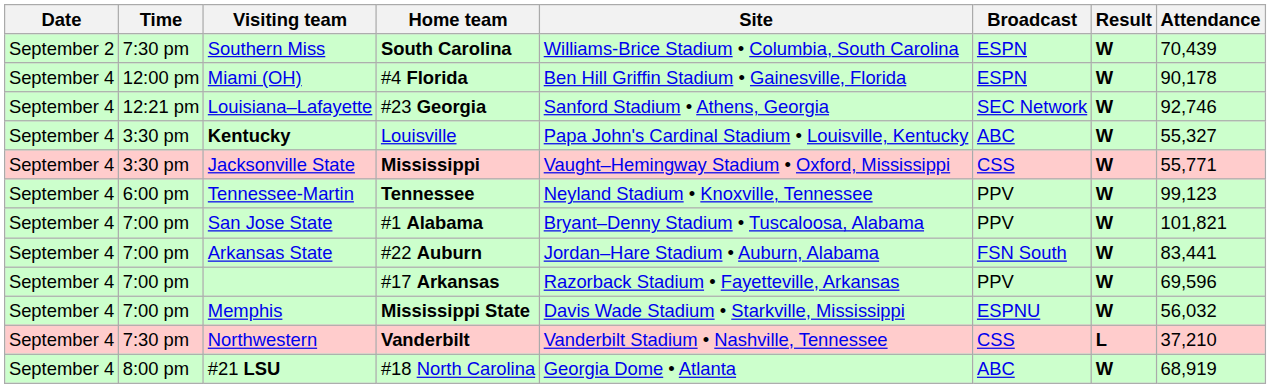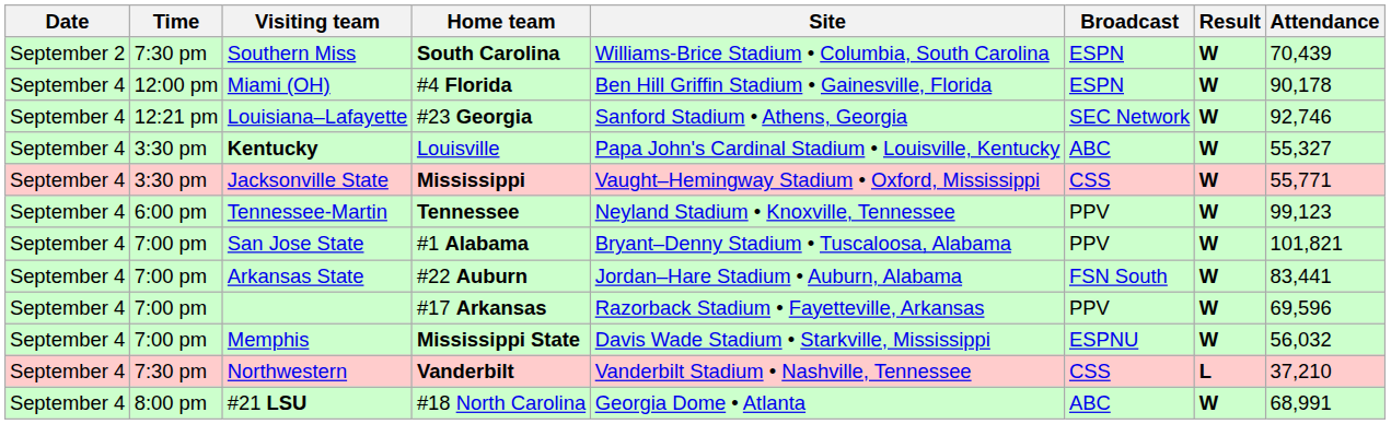#21 LSU | Attendance: 68,919 -> 68,991
